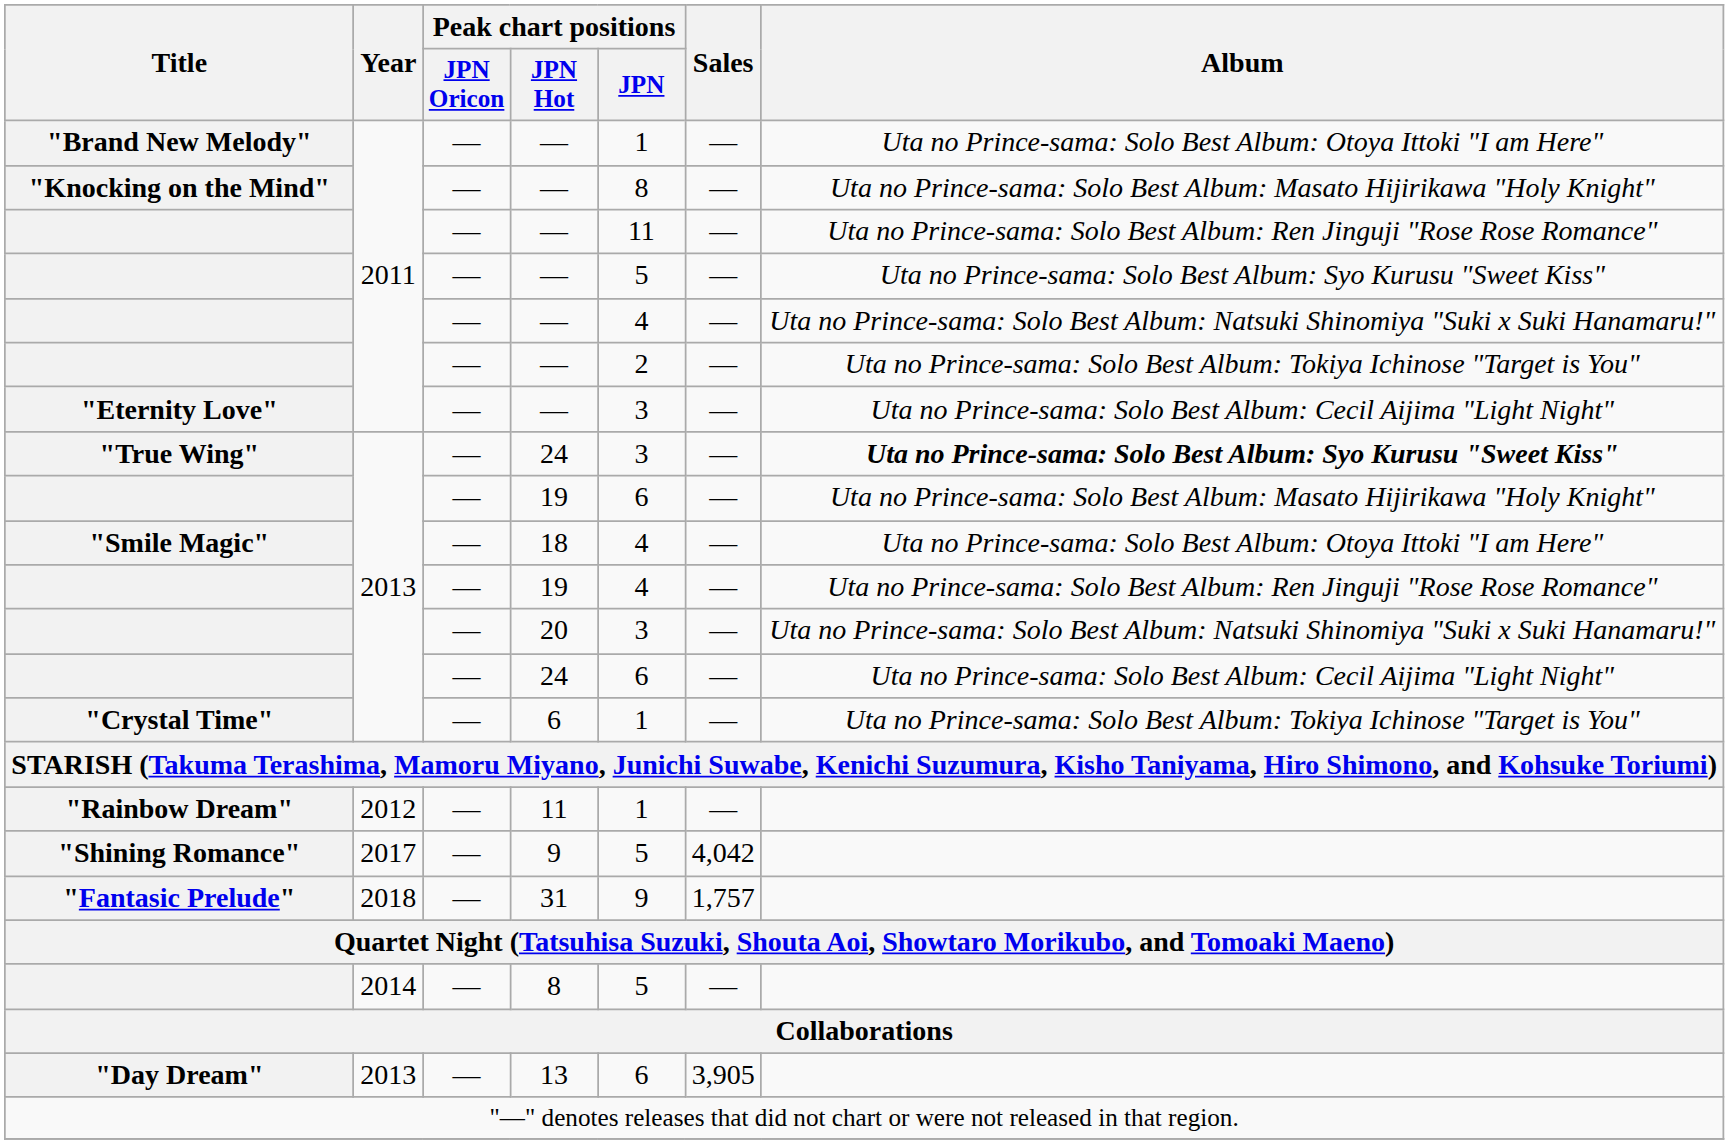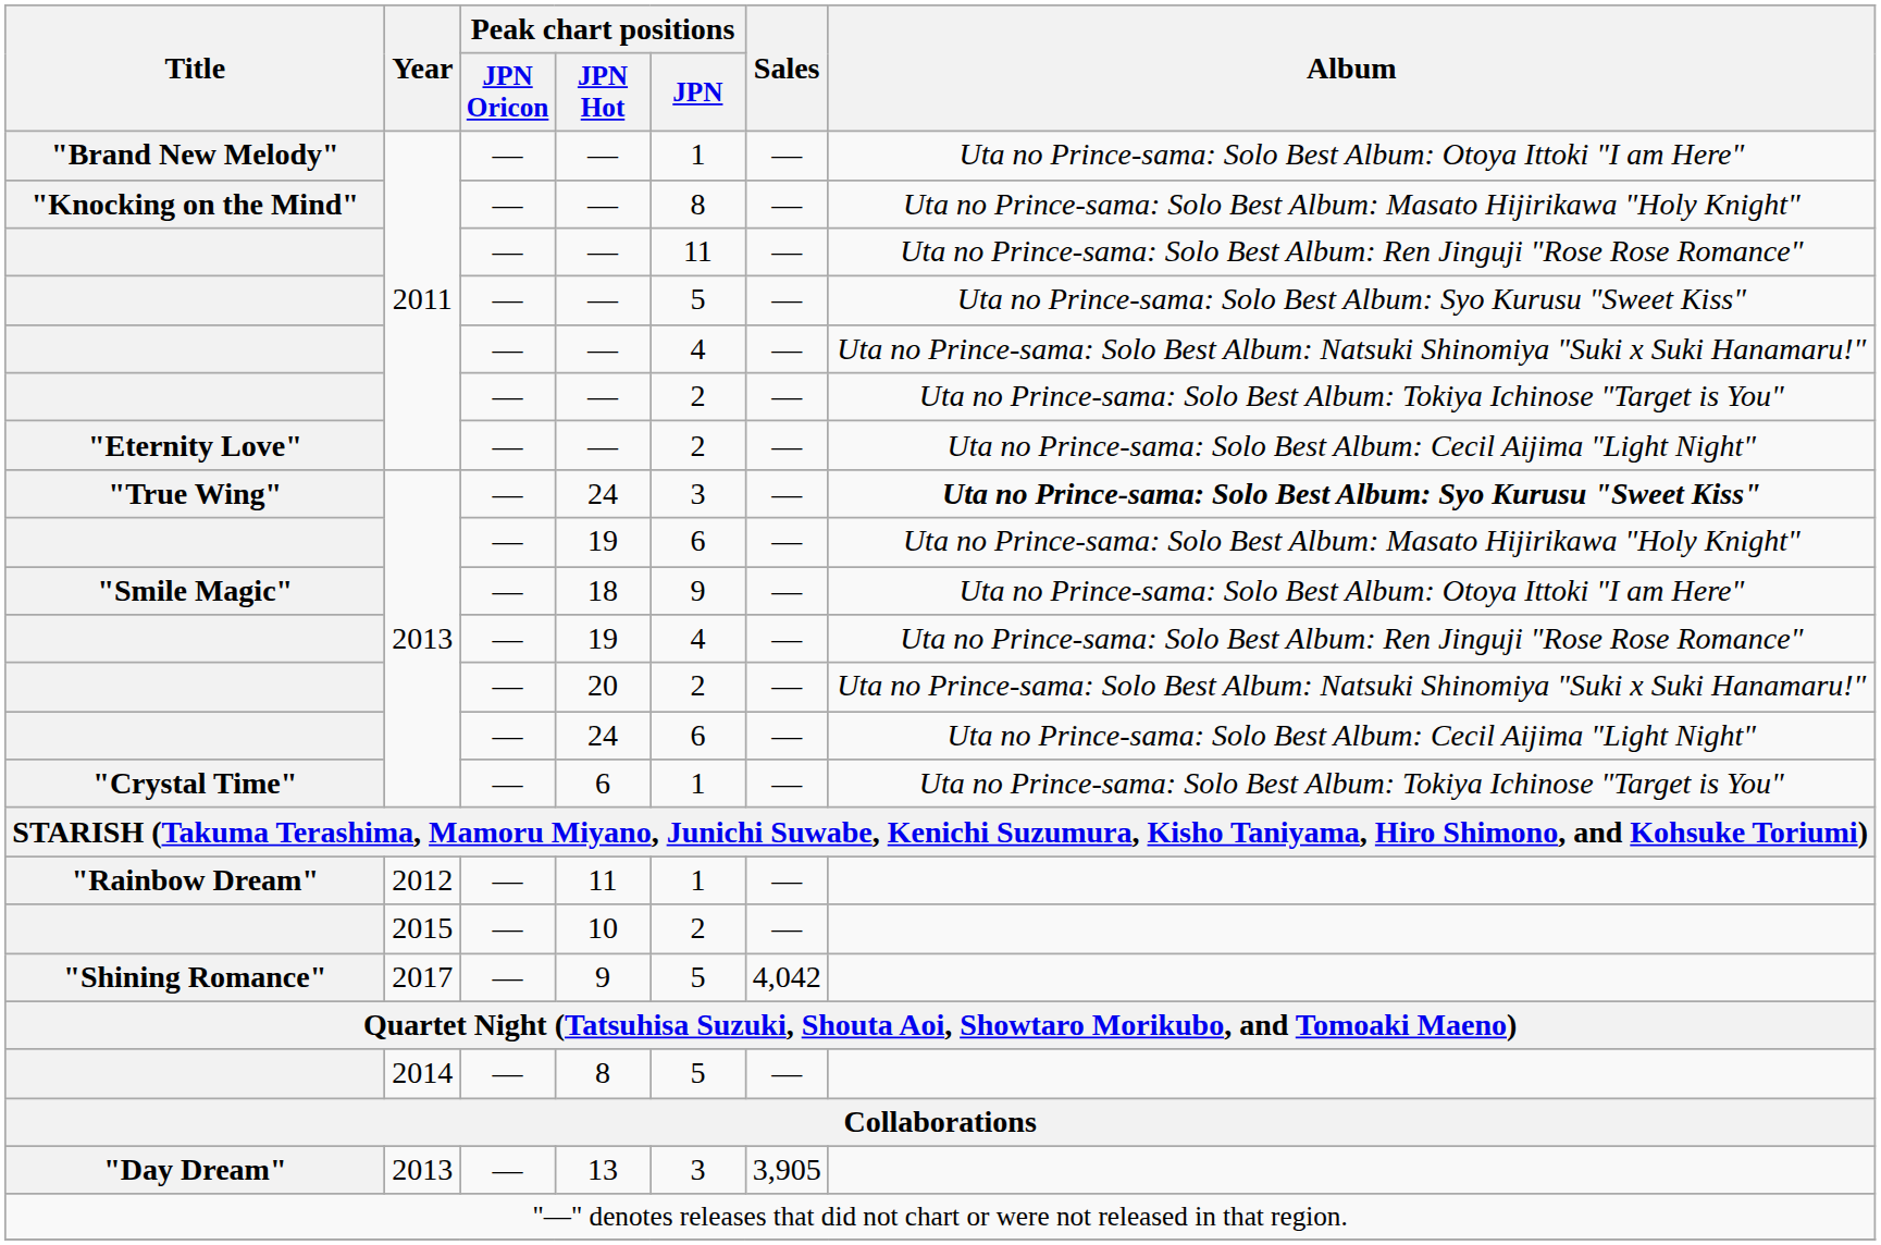"Eternity Love" / — | Peak chart positions / JPN: 3 -> 2
18 | Peak chart positions / JPN: 4 -> 9
20 | Peak chart positions / JPN: 3 -> 2
+ row: 2015 | — | 10 | 2 | —
- row: "Fantasic Prelude" | 2018 | — | 31 | 9 | 1,757
13 | Peak chart positions / JPN: 6 -> 3
